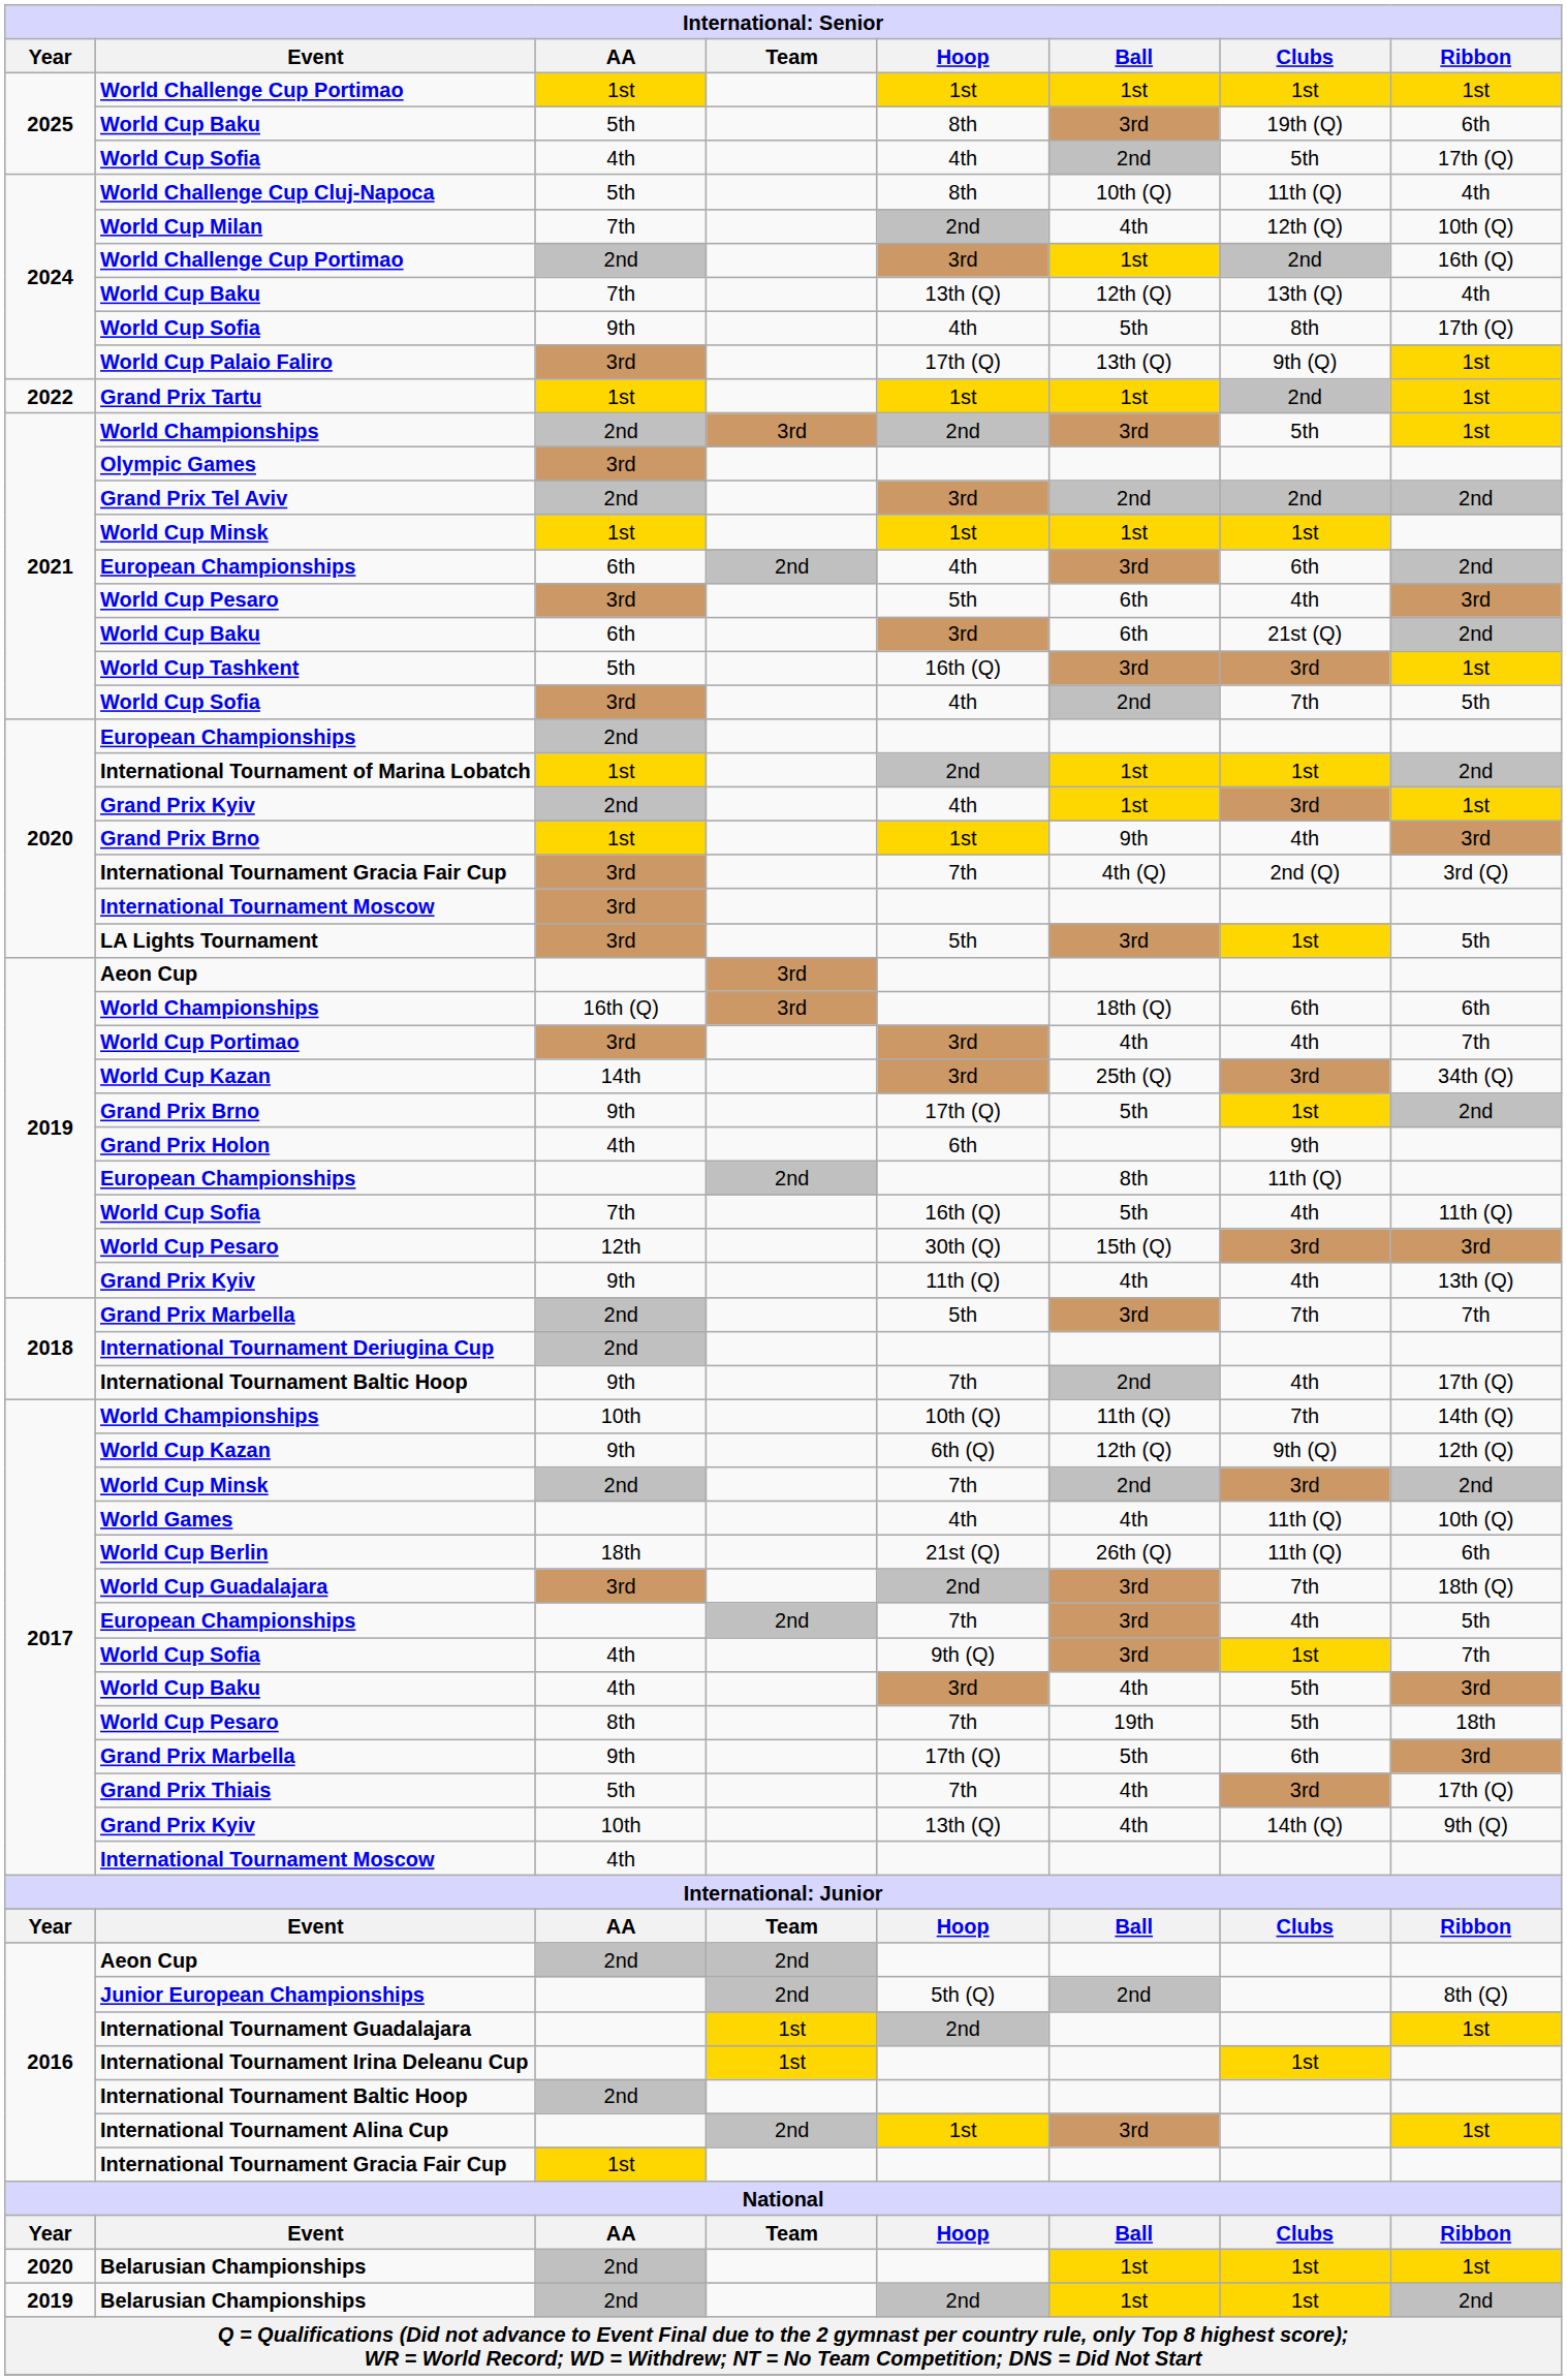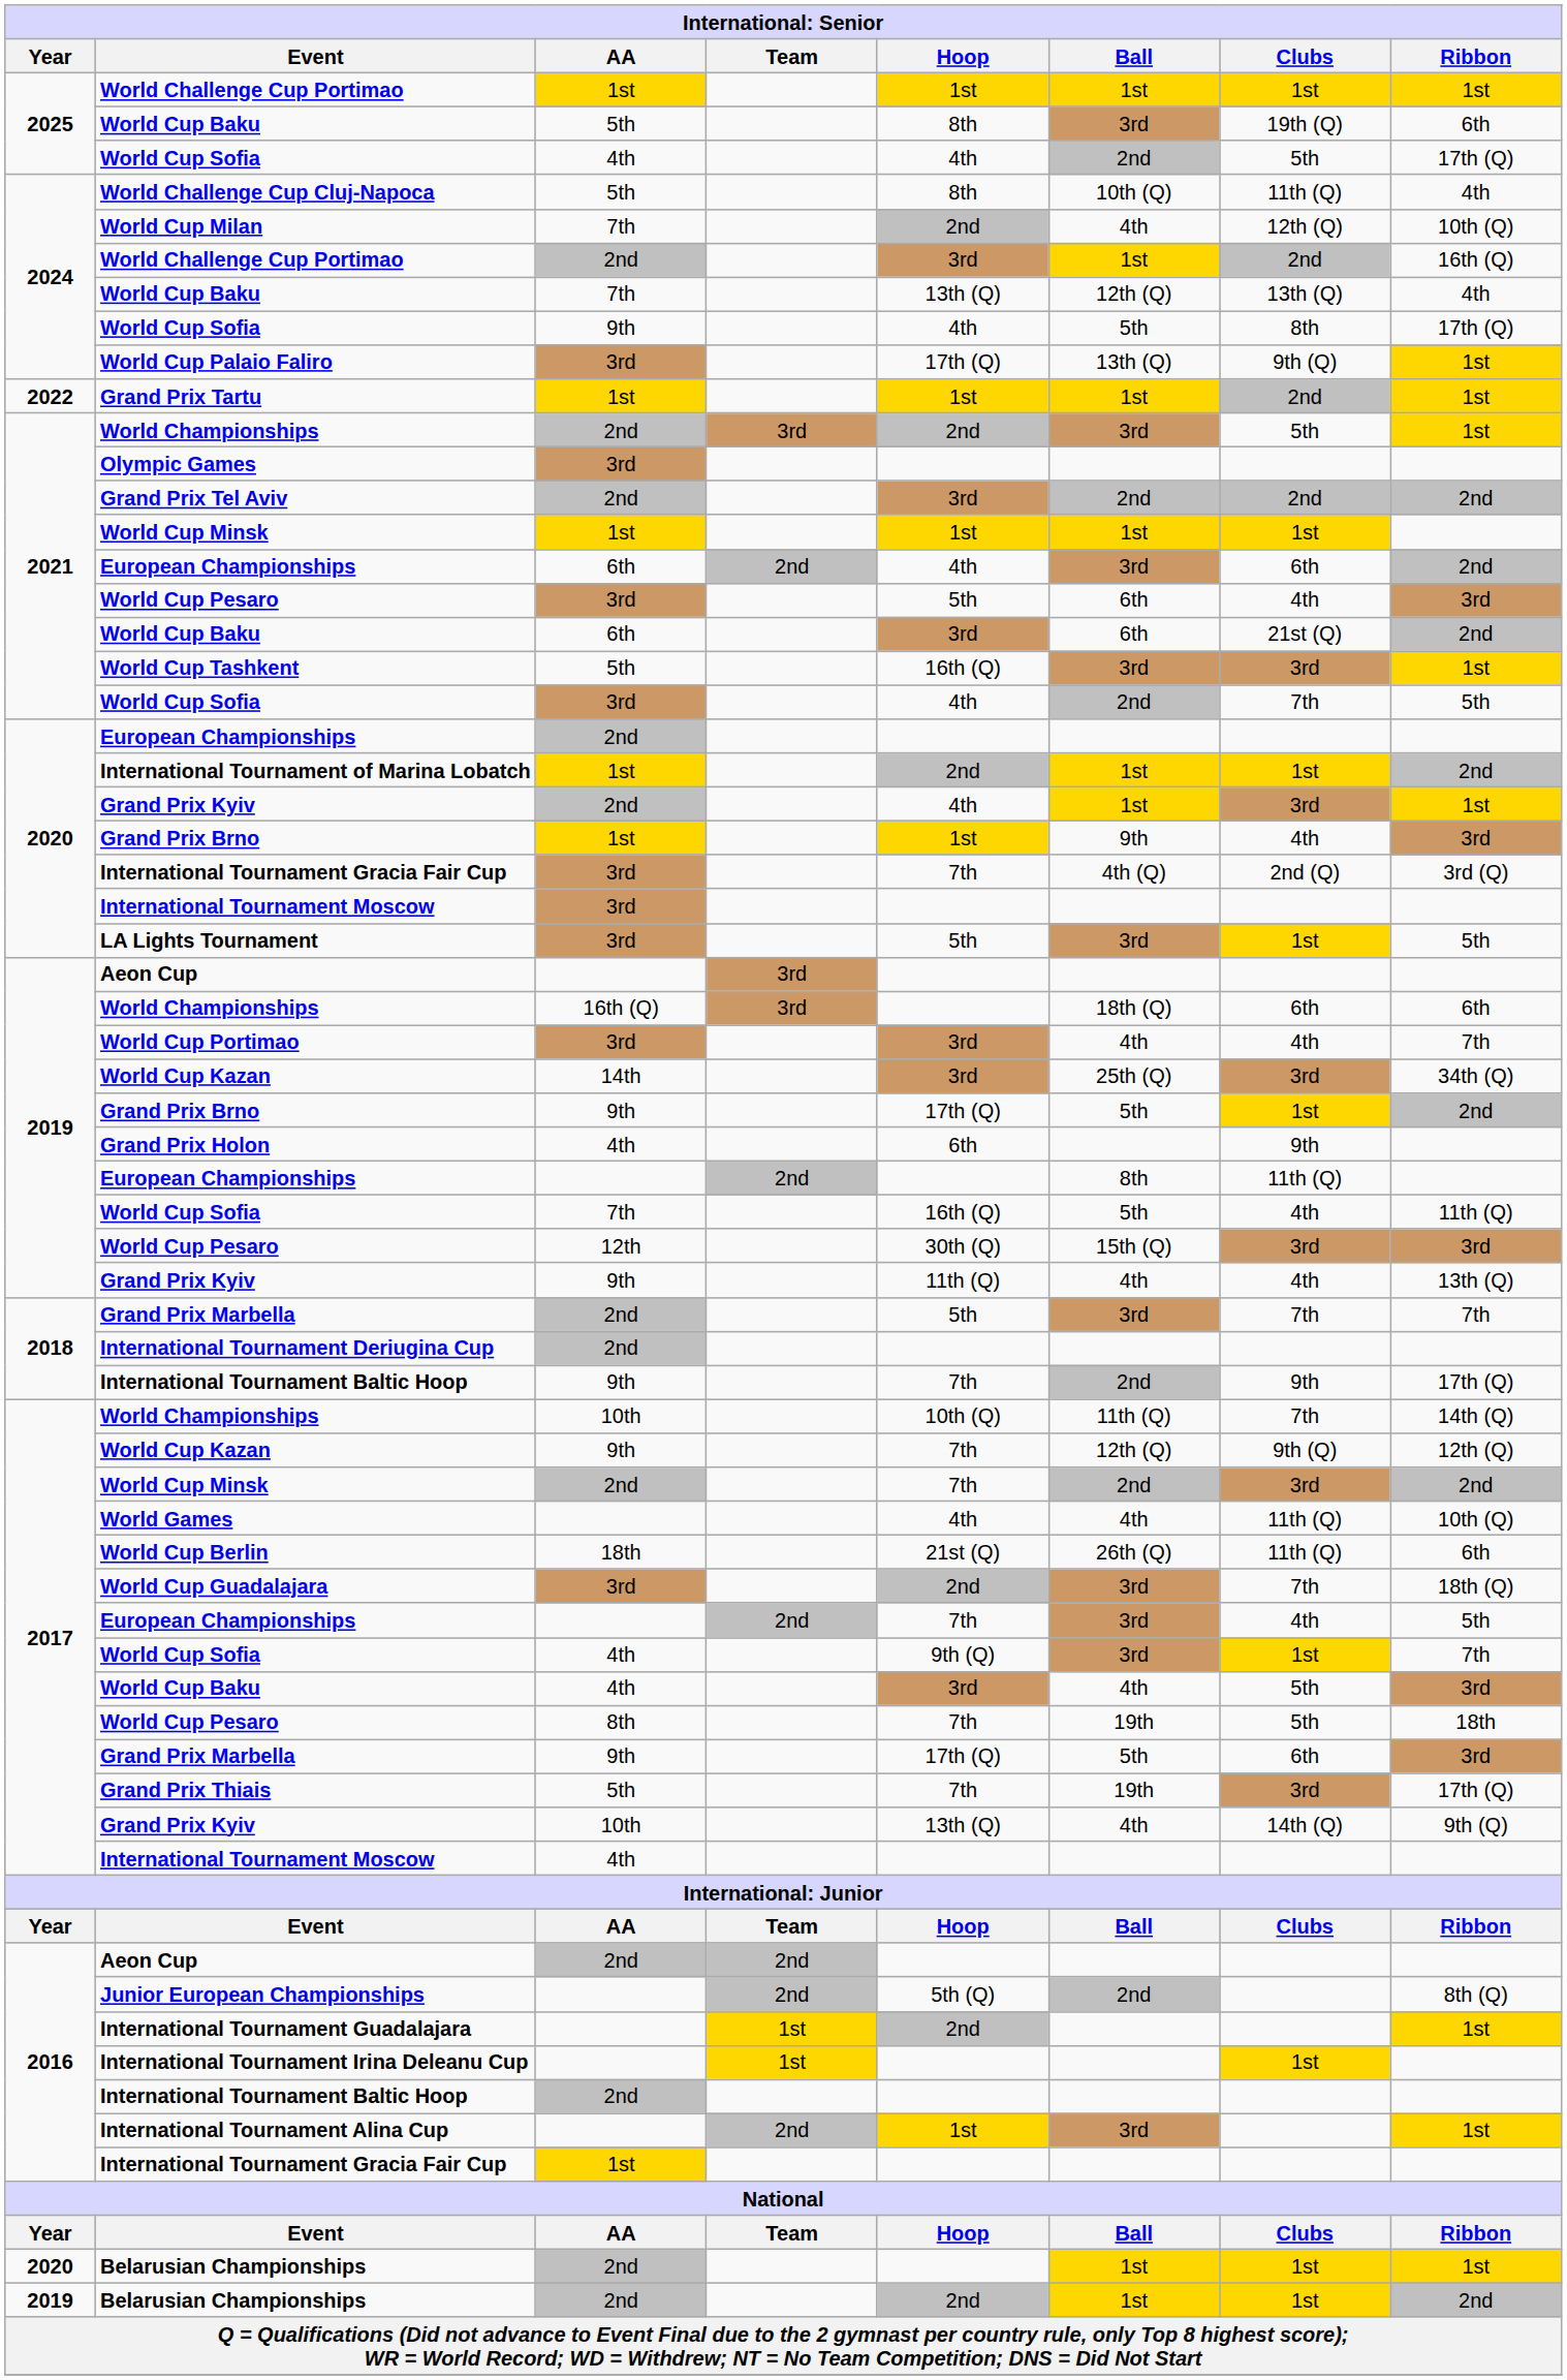2018 / International Tournament Baltic Hoop | Clubs: 4th -> 9th
2017 / World Cup Kazan | Hoop: 6th (Q) -> 7th
Grand Prix Thiais | Ball: 4th -> 19th
